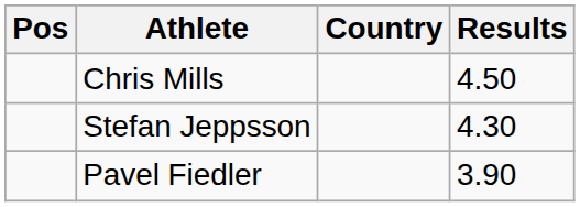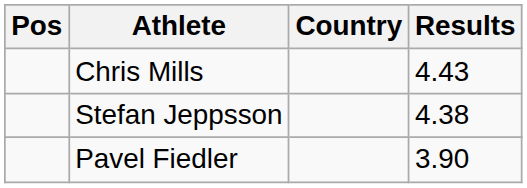Chris Mills | Results: 4.50 -> 4.43
Stefan Jeppsson | Results: 4.30 -> 4.38
